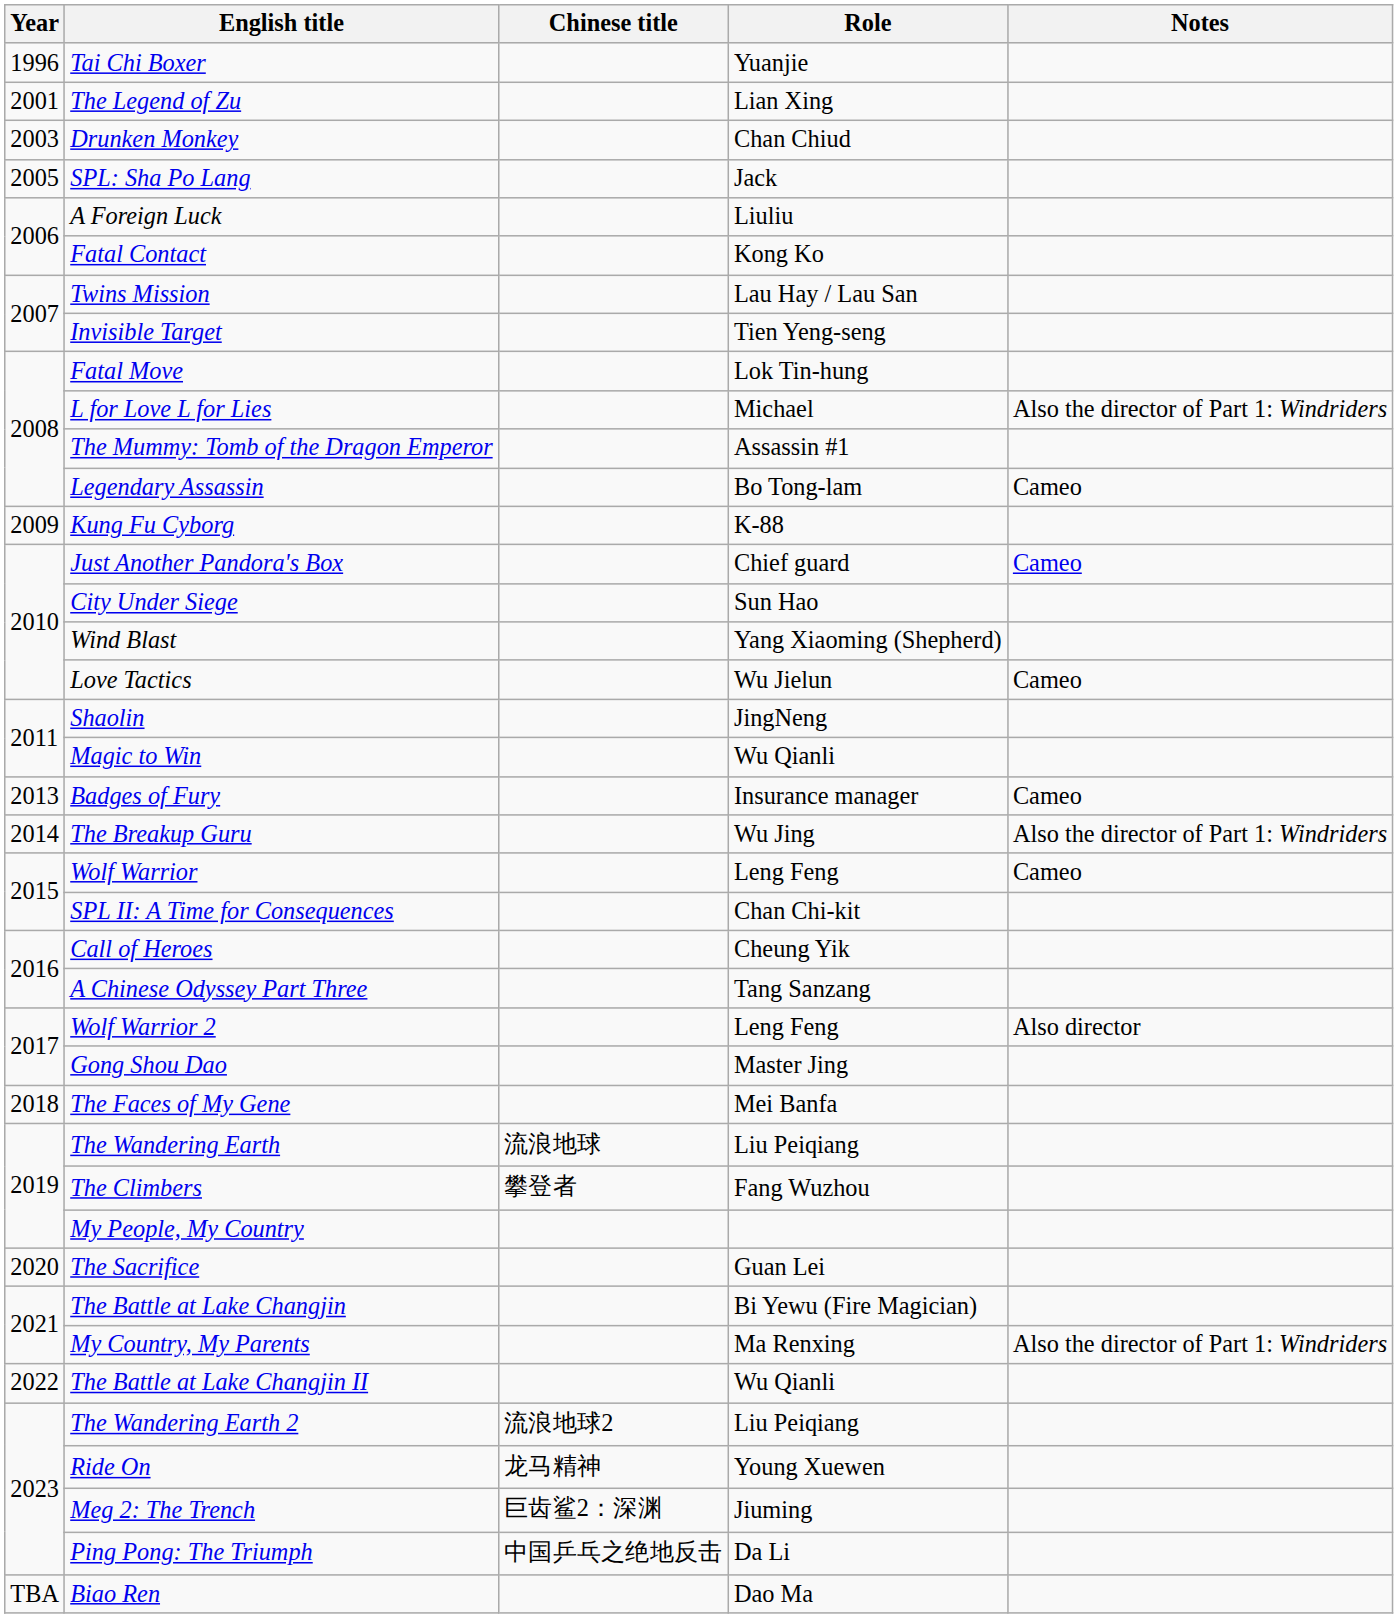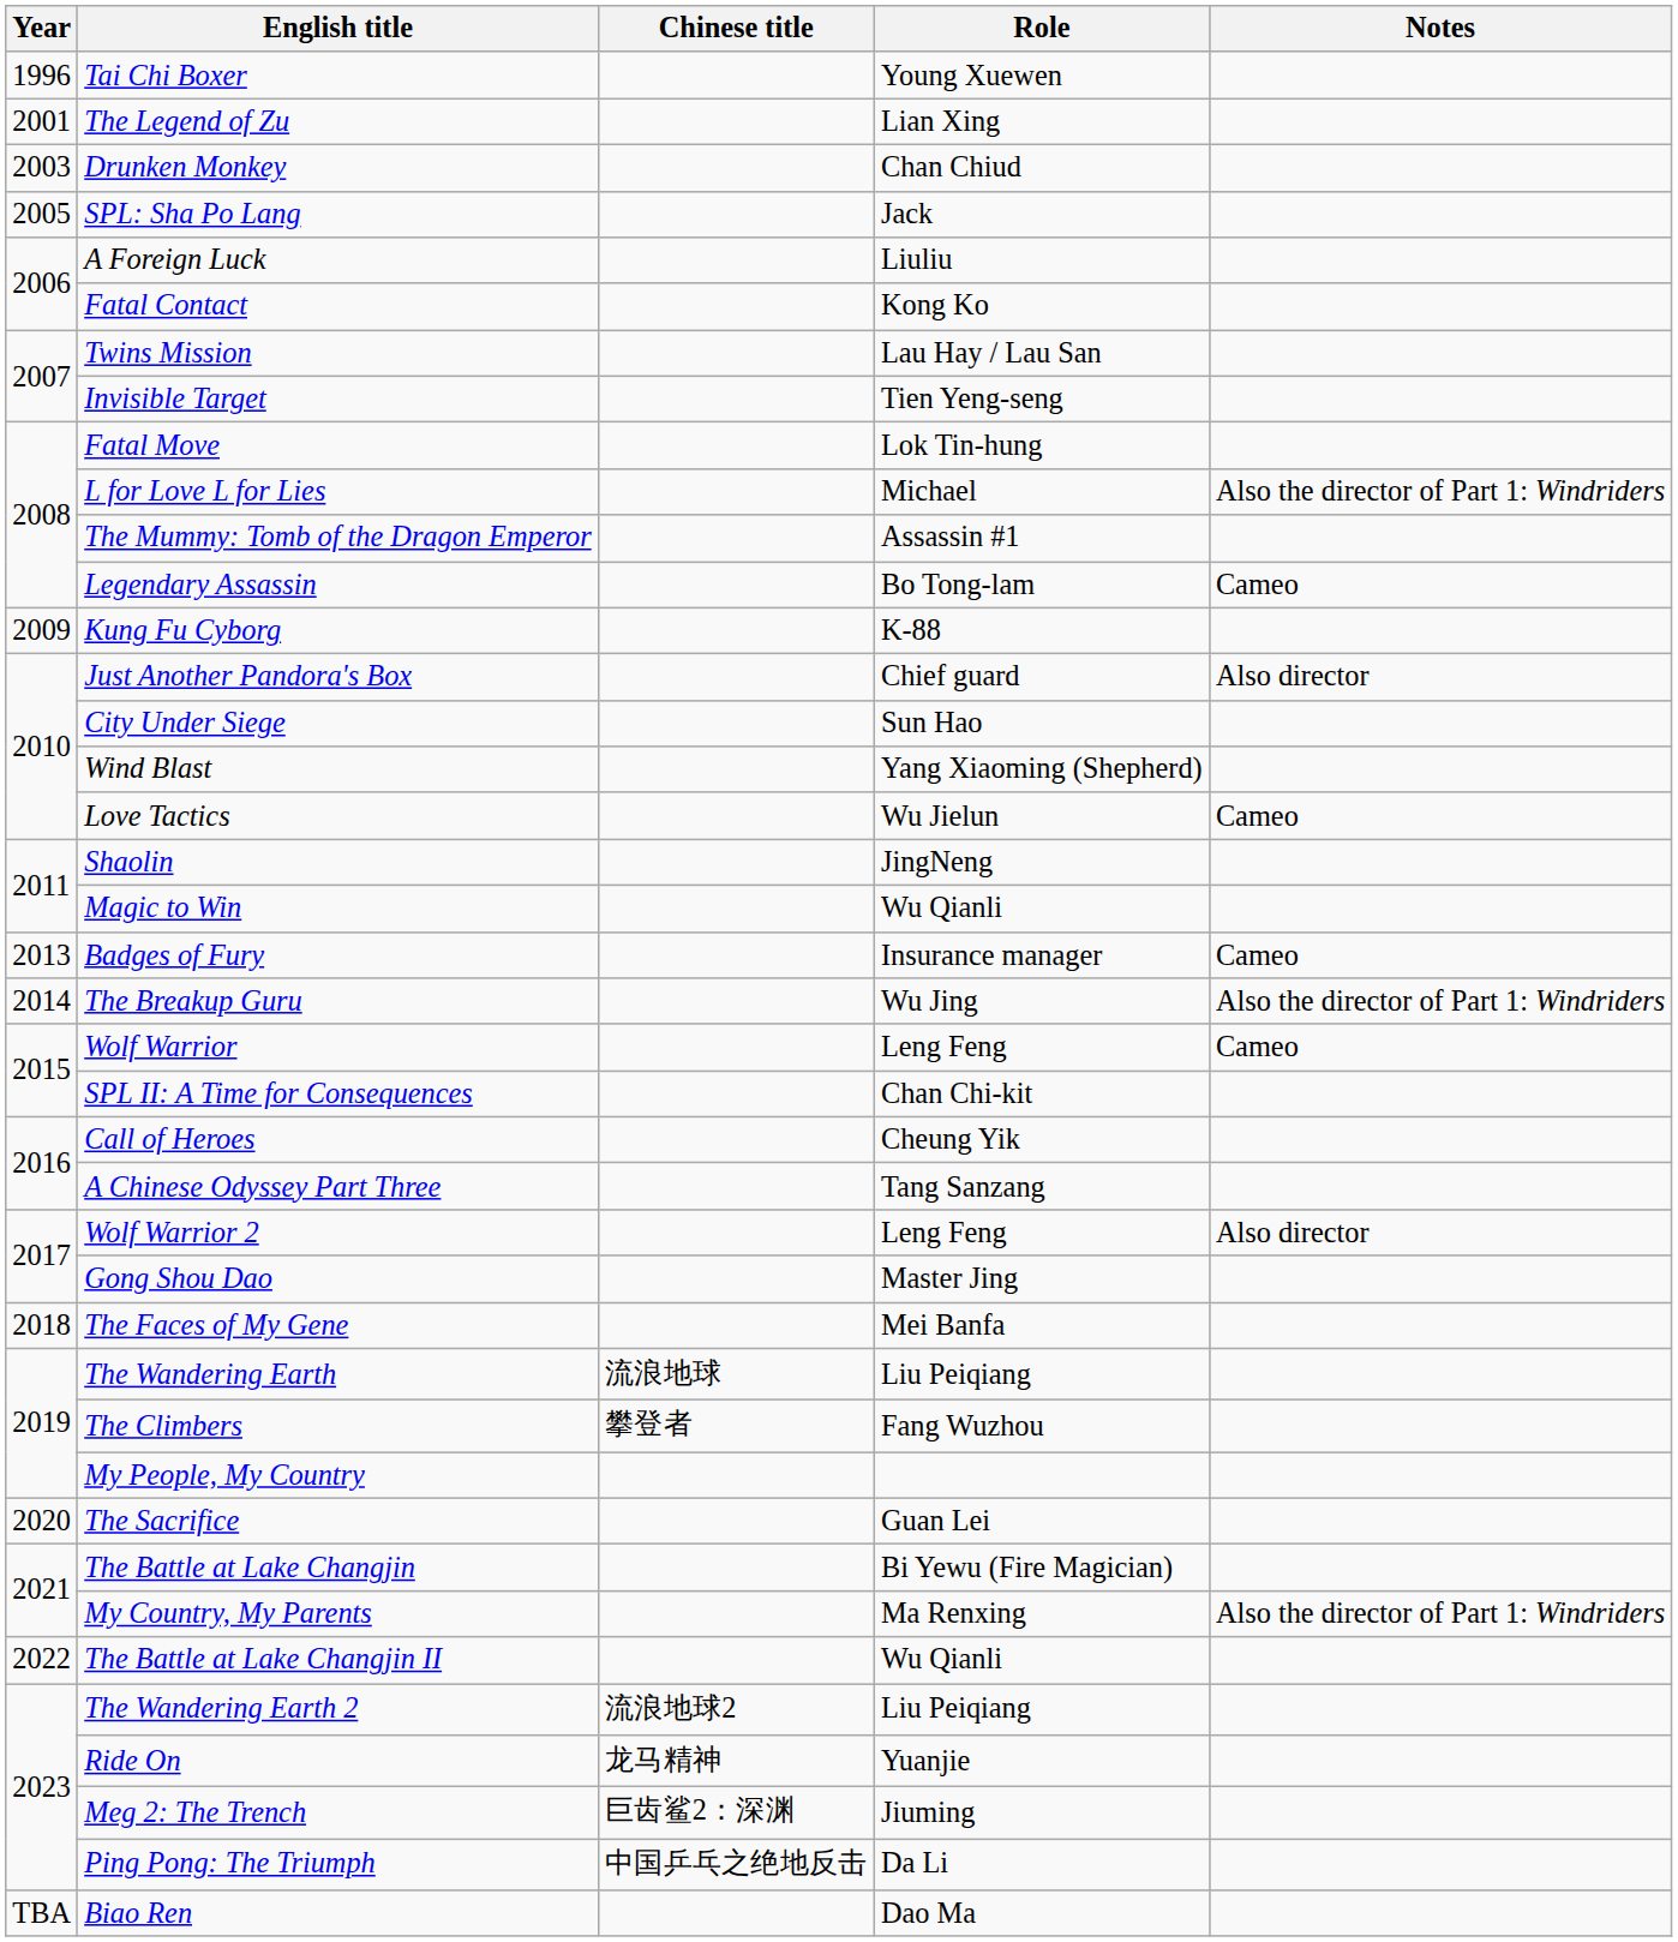Tai Chi Boxer | Role: Yuanjie -> Young Xuewen
Just Another Pandora's Box | Notes: Cameo -> Also director
Ride On | Role: Young Xuewen -> Yuanjie
